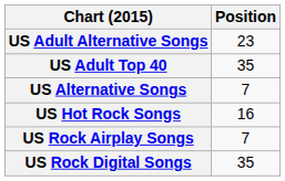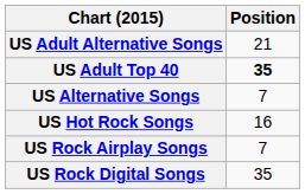US Adult Alternative Songs | Position: 23 -> 21
US Adult Top 40 | Position: normal -> bold
